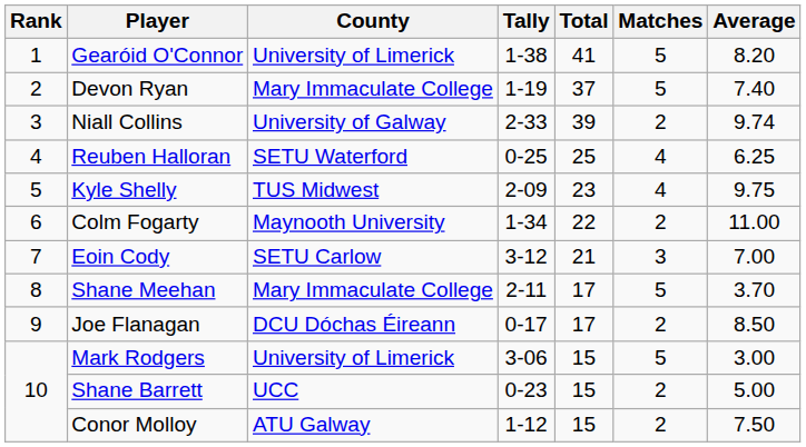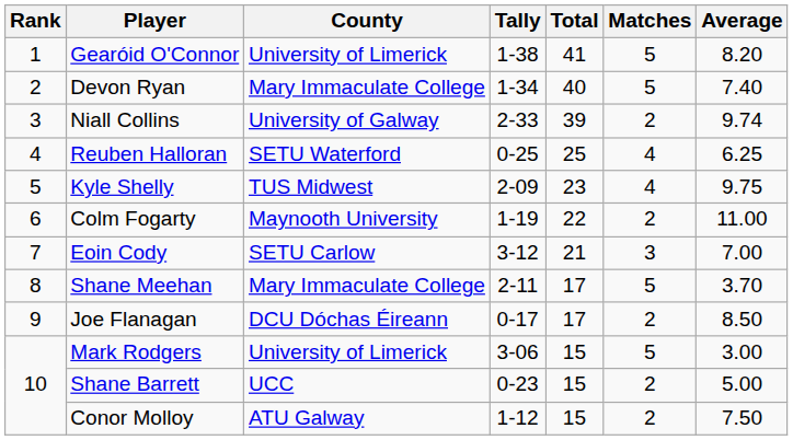Devon Ryan | Tally: 1-19 -> 1-34
Devon Ryan | Total: 37 -> 40
Colm Fogarty | Tally: 1-34 -> 1-19
